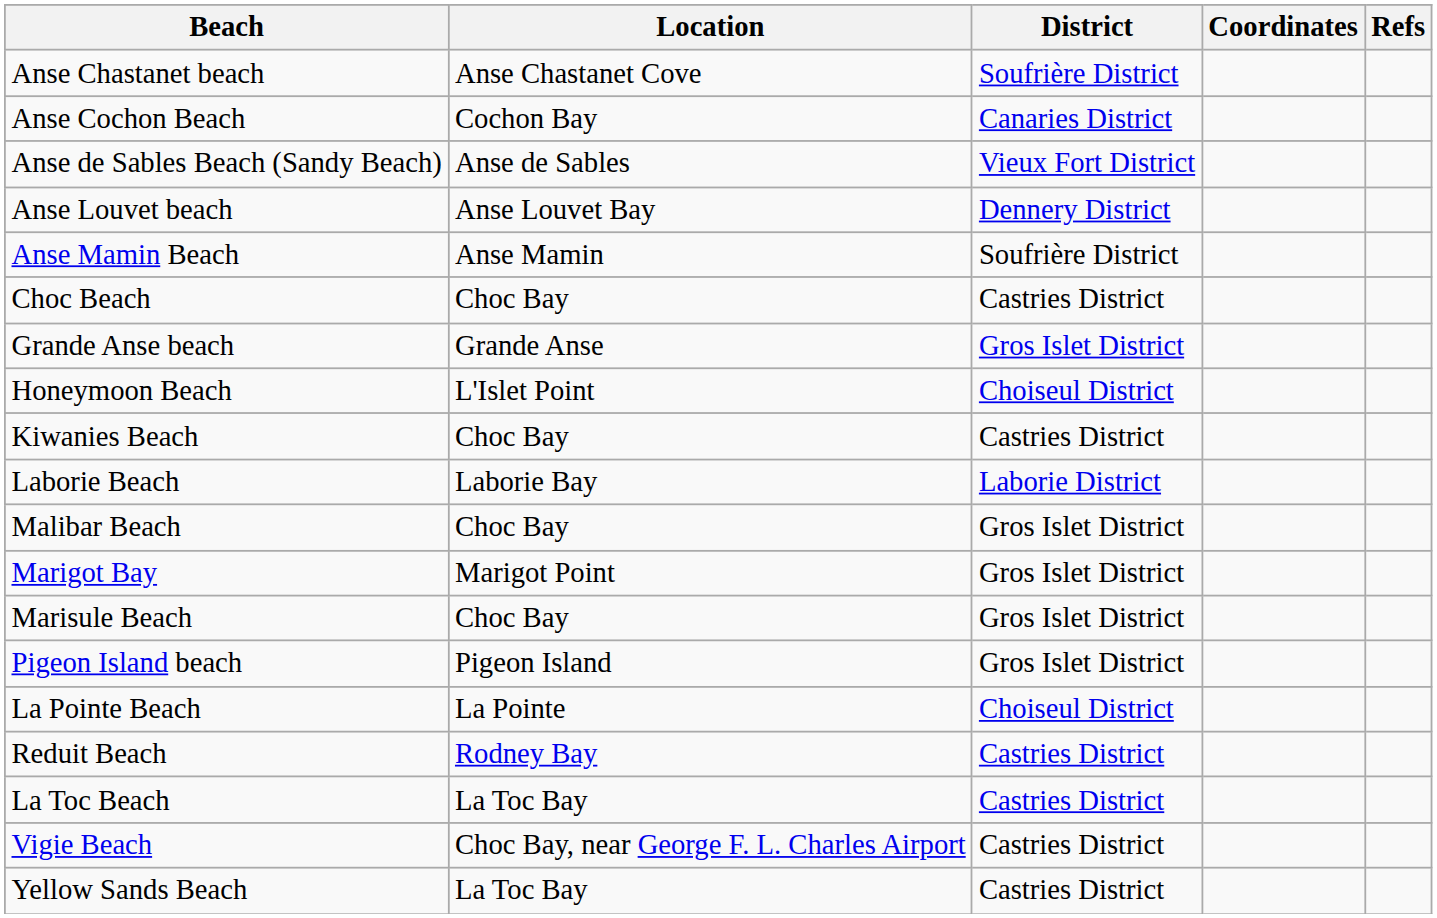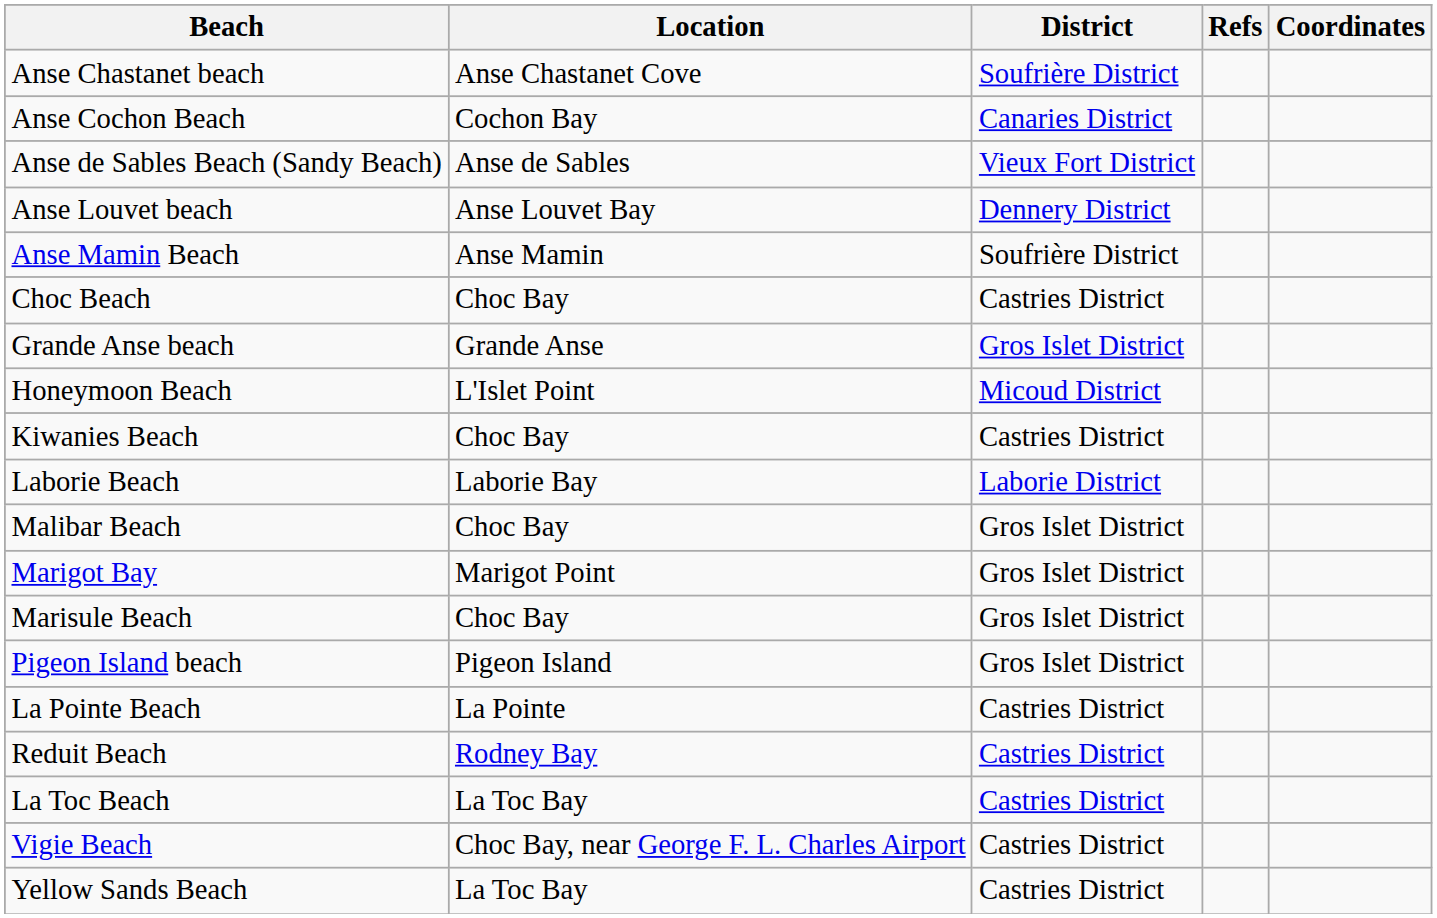columns swapped: Coordinates <-> Refs
Honeymoon Beach | District: Choiseul District -> Micoud District
La Pointe Beach | District: Choiseul District -> Castries District
